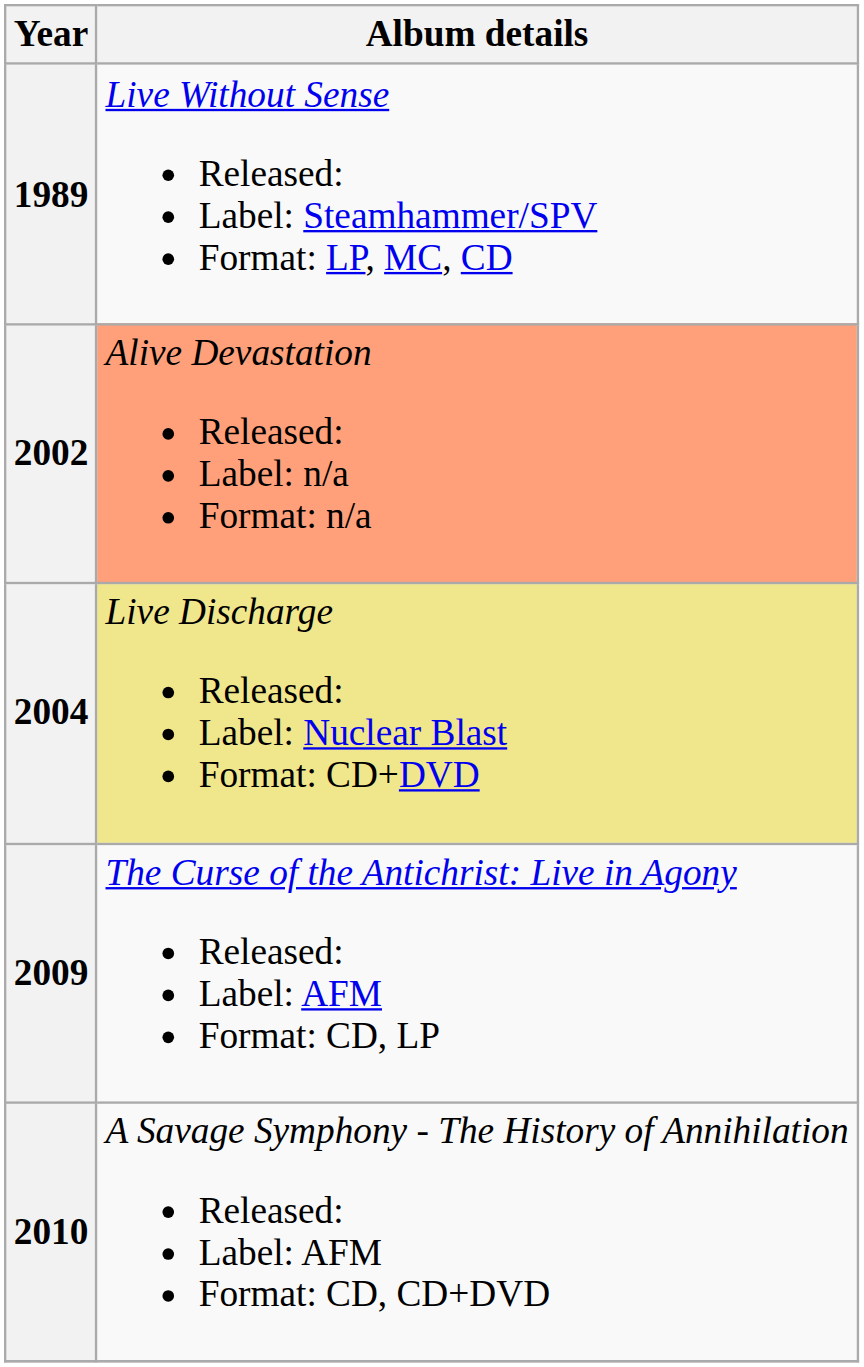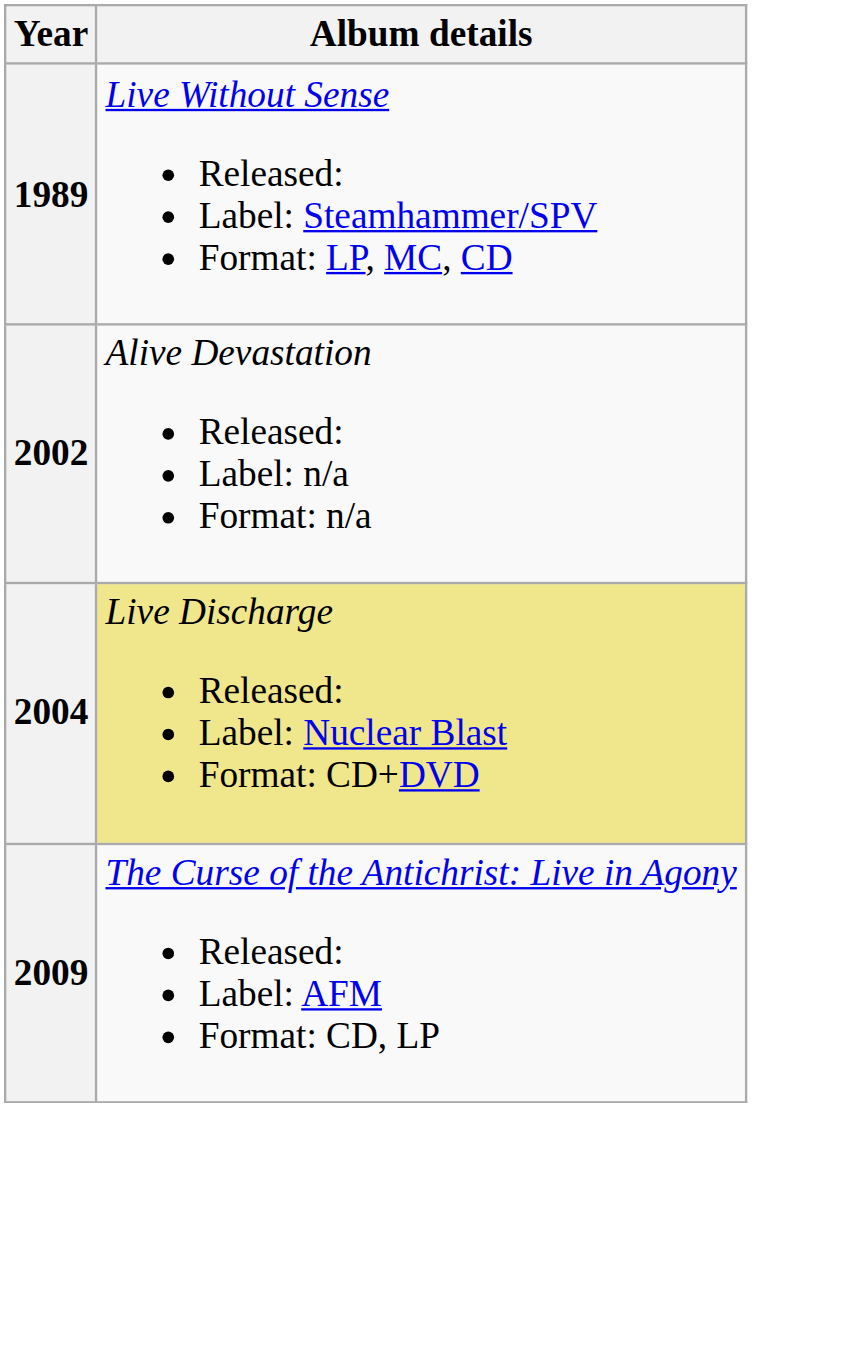2002 | Album details: lightsalmon background -> no background
- row: 2010 | A Savage Symphony - The History of Annihilation Released: Label: AFM Format: CD, CD+DVD
